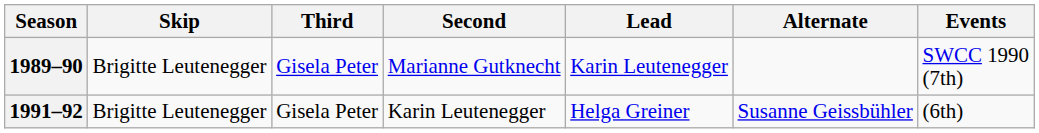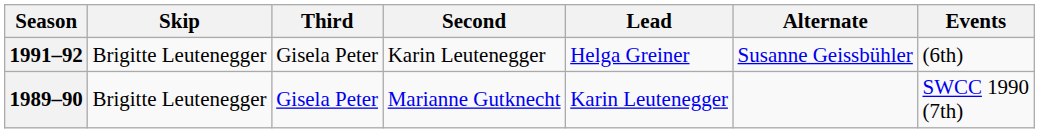rows swapped: 1989–90 <-> 1991–92
